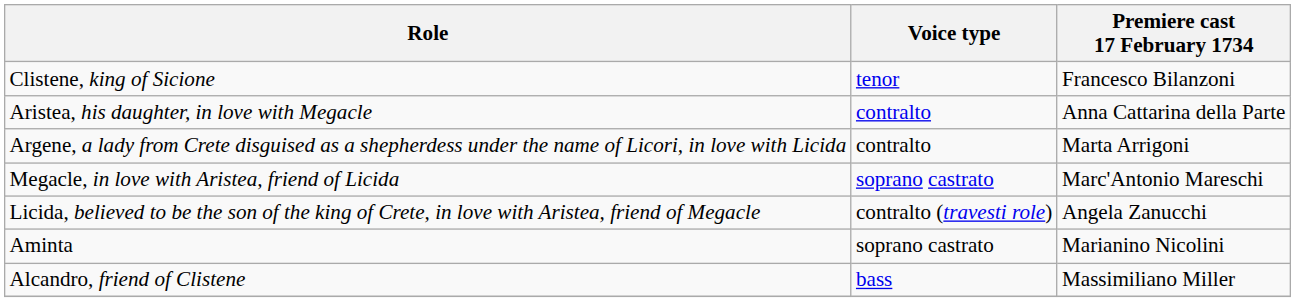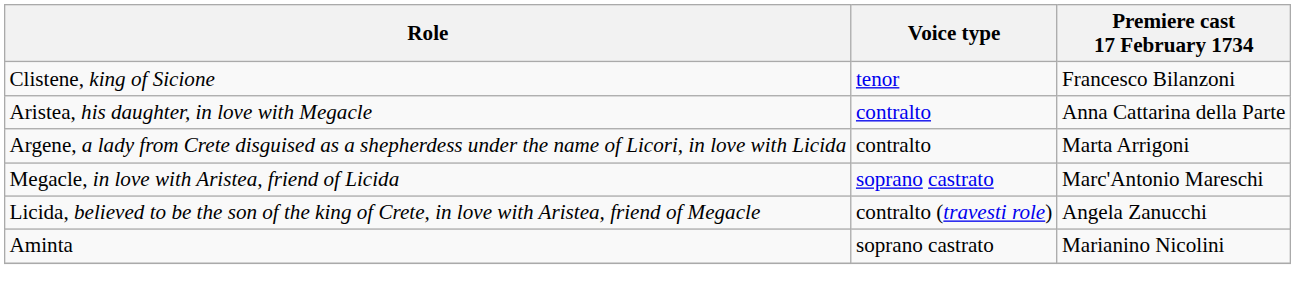- row: Alcandro, friend of Clistene | bass | Massimiliano Miller
